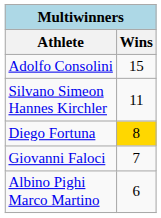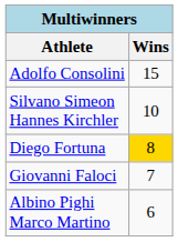Silvano Simeon Hannes Kirchler | Wins: 11 -> 10
